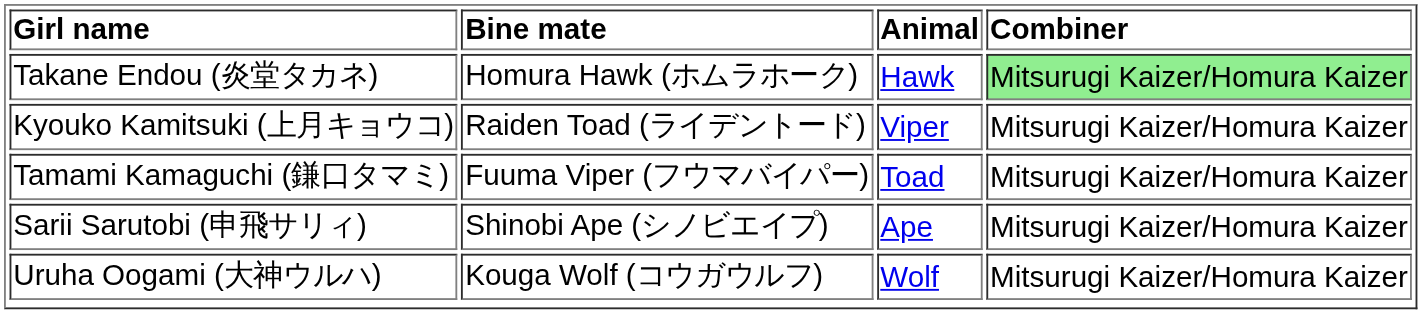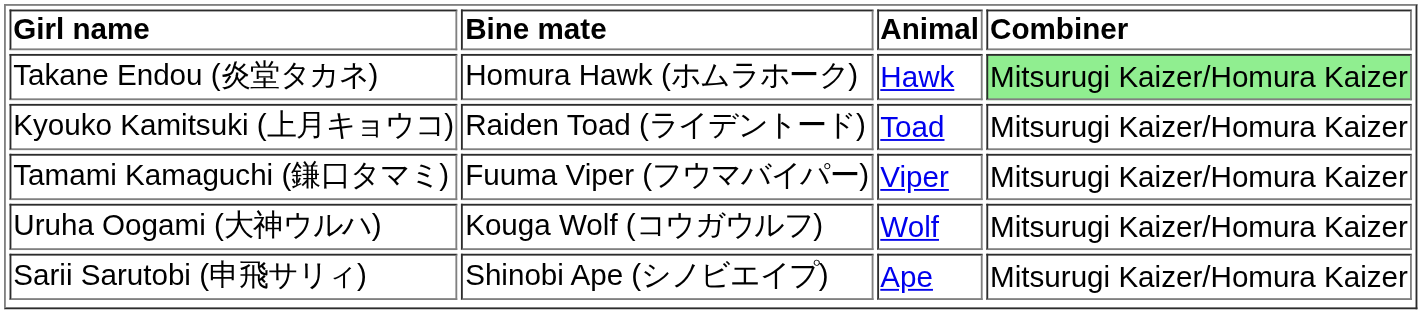Kyouko Kamitsuki (上月キョウコ) | Animal: Viper -> Toad
Tamami Kamaguchi (鎌口タマミ) | Animal: Toad -> Viper
rows swapped: Uruha Oogami (大神ウルハ) <-> Sarii Sarutobi (申飛サリィ)
